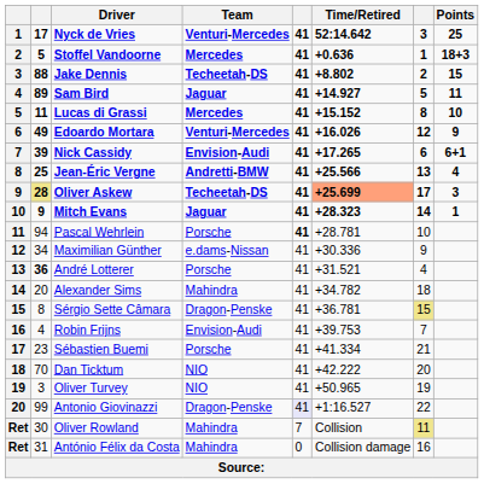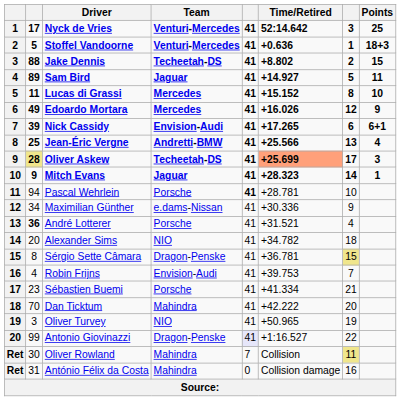Stoffel Vandoorne | Team: Mercedes -> Venturi-Mercedes
Edoardo Mortara | Team: Venturi-Mercedes -> Mercedes
Alexander Sims | Team: Mahindra -> NIO
Dan Ticktum | Team: NIO -> Mahindra
